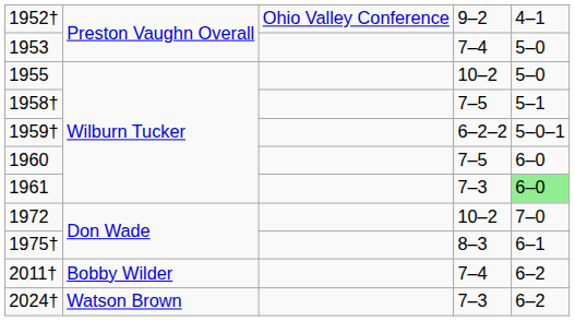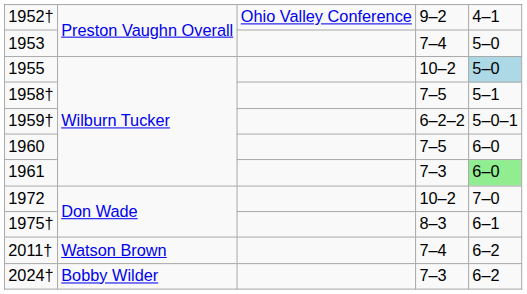1955 | column 5: no background -> lightblue background
2011† | column 2: Bobby Wilder -> Watson Brown
2024† | column 2: Watson Brown -> Bobby Wilder
